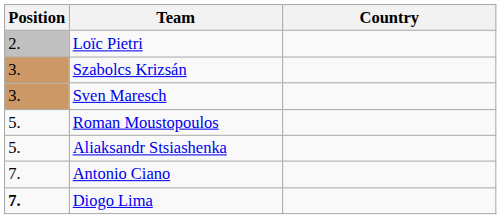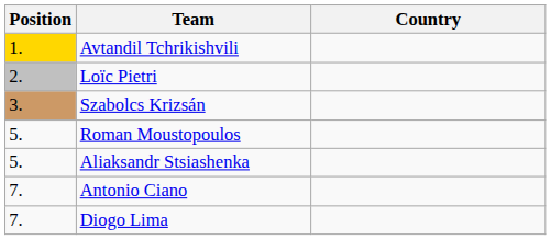+ row: 1. | Avtandil Tchrikishvili
- row: 3. | Sven Maresch
Diogo Lima | Position: bold -> normal
